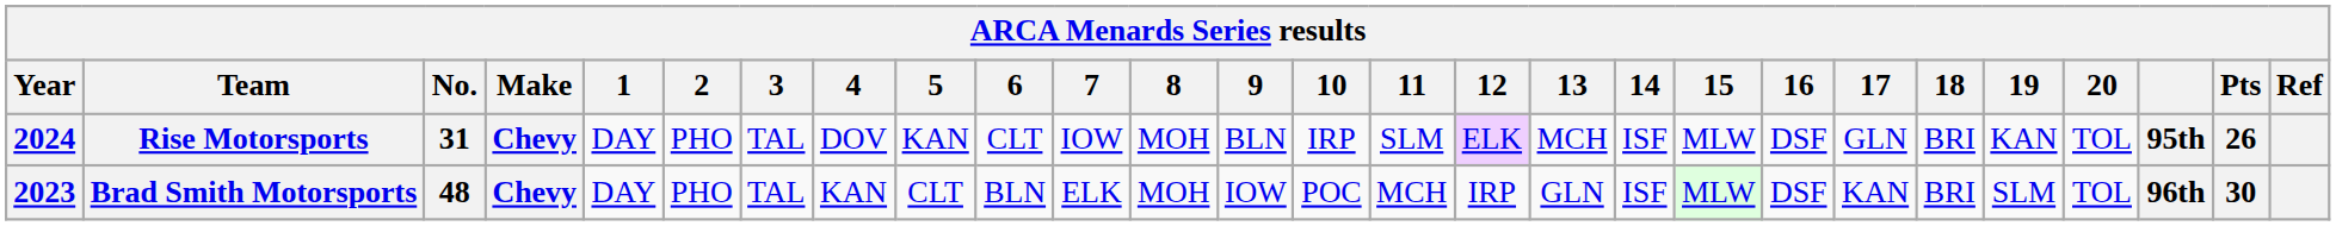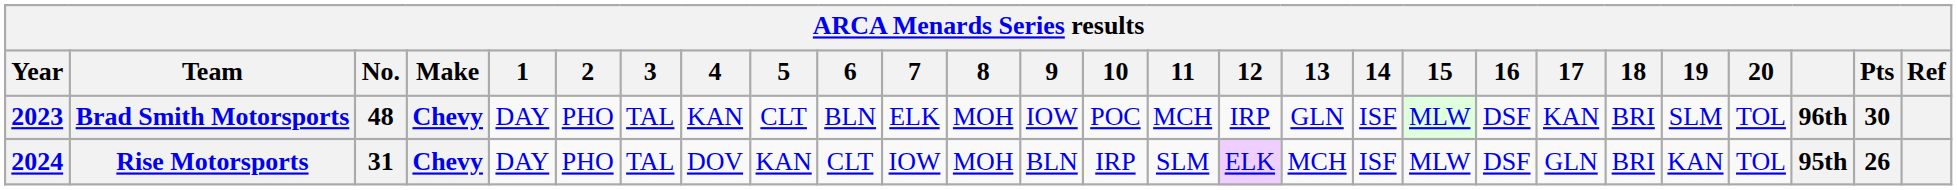rows swapped: Brad Smith Motorsports <-> Rise Motorsports
